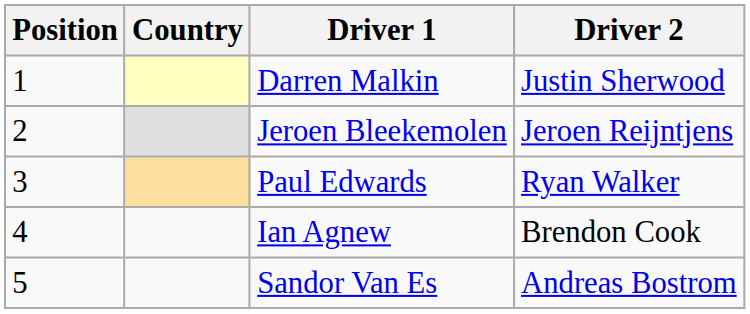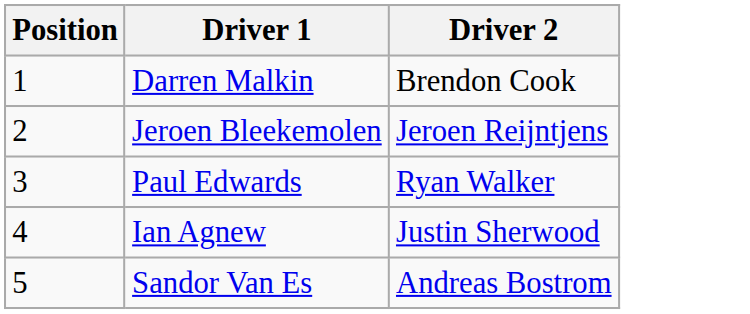- column: Country
Darren Malkin | Driver 2: Justin Sherwood -> Brendon Cook
Ian Agnew | Driver 2: Brendon Cook -> Justin Sherwood
